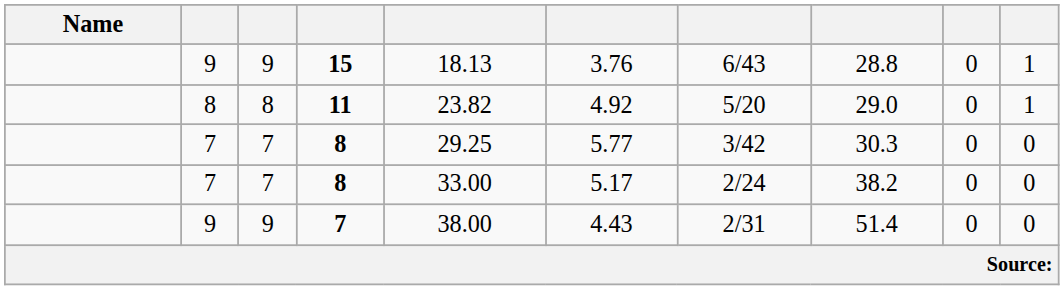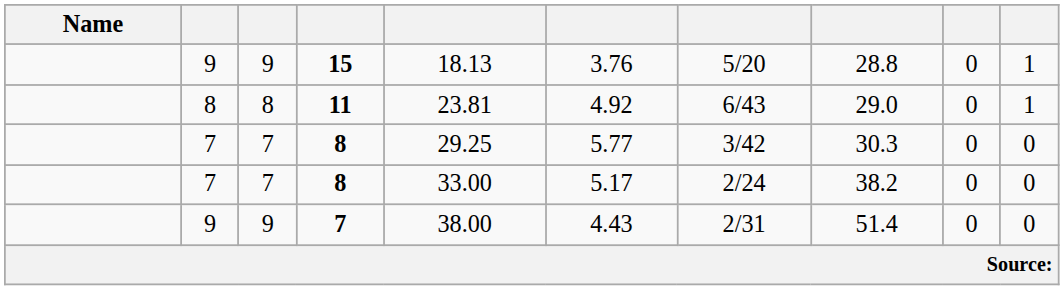15 | column 7: 6/43 -> 5/20
11 | column 5: 23.82 -> 23.81
11 | column 7: 5/20 -> 6/43
